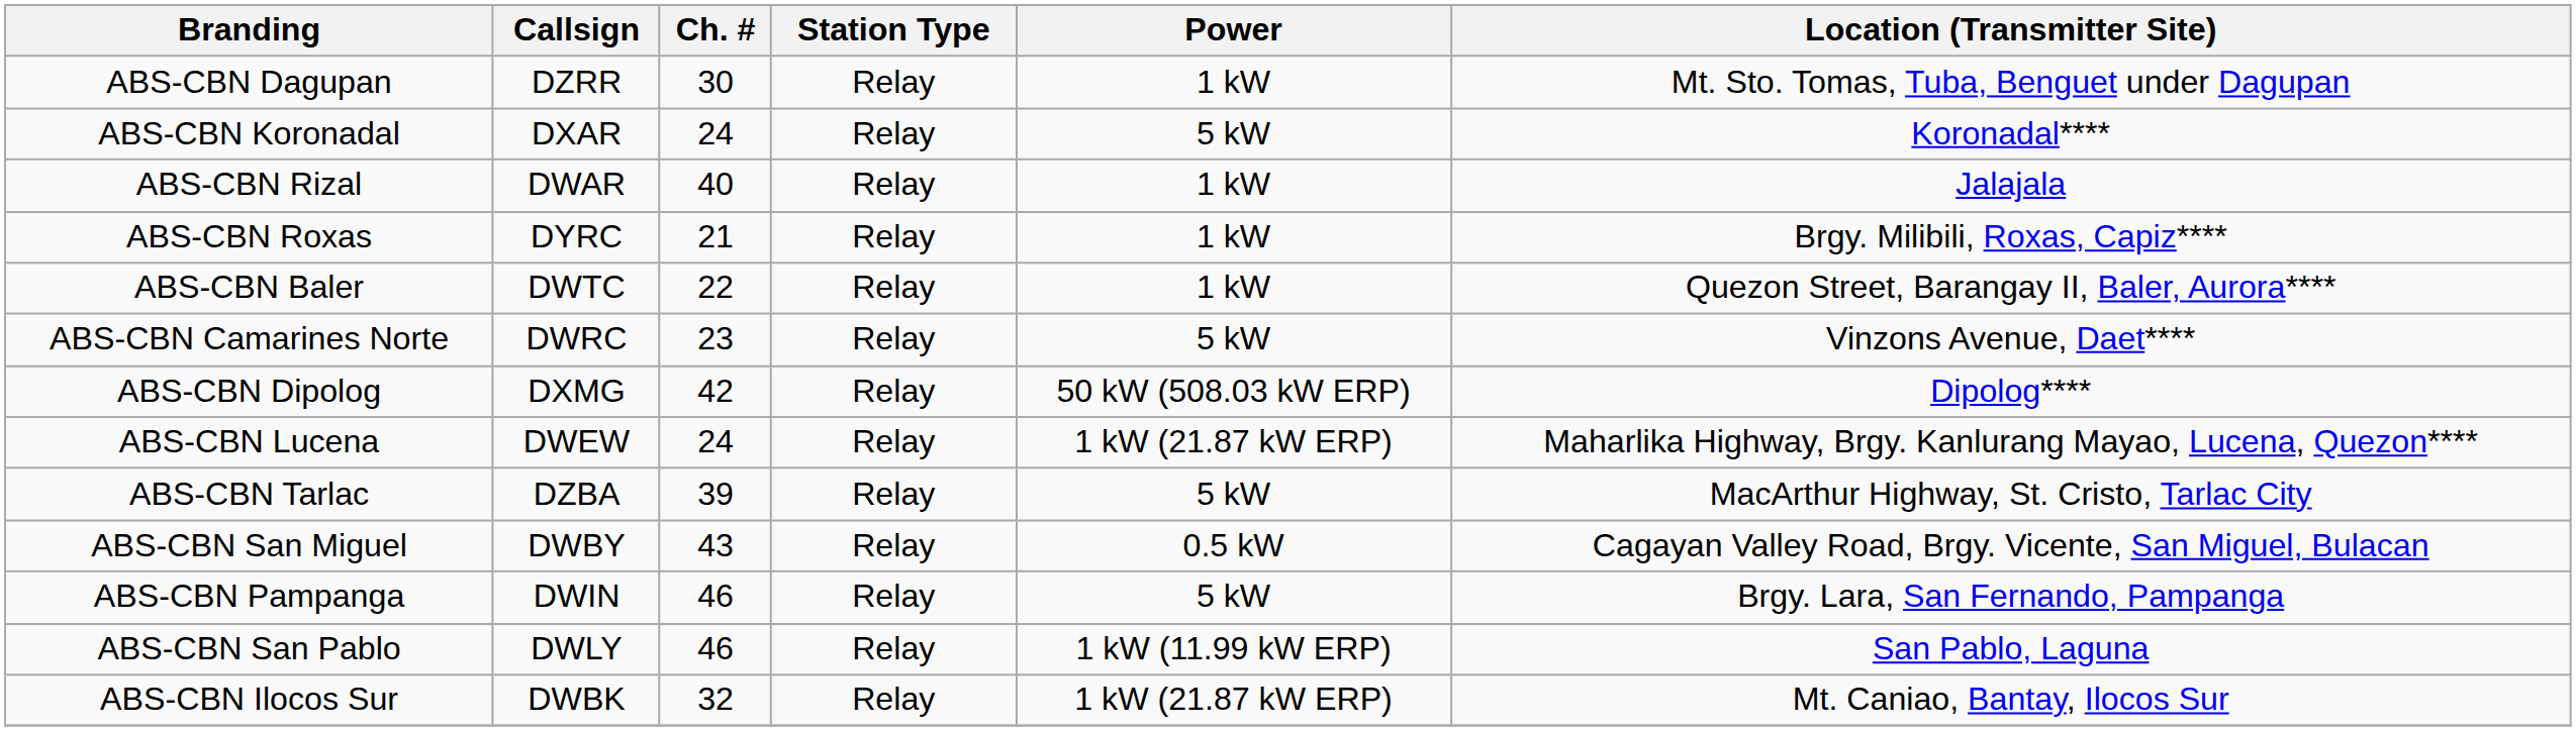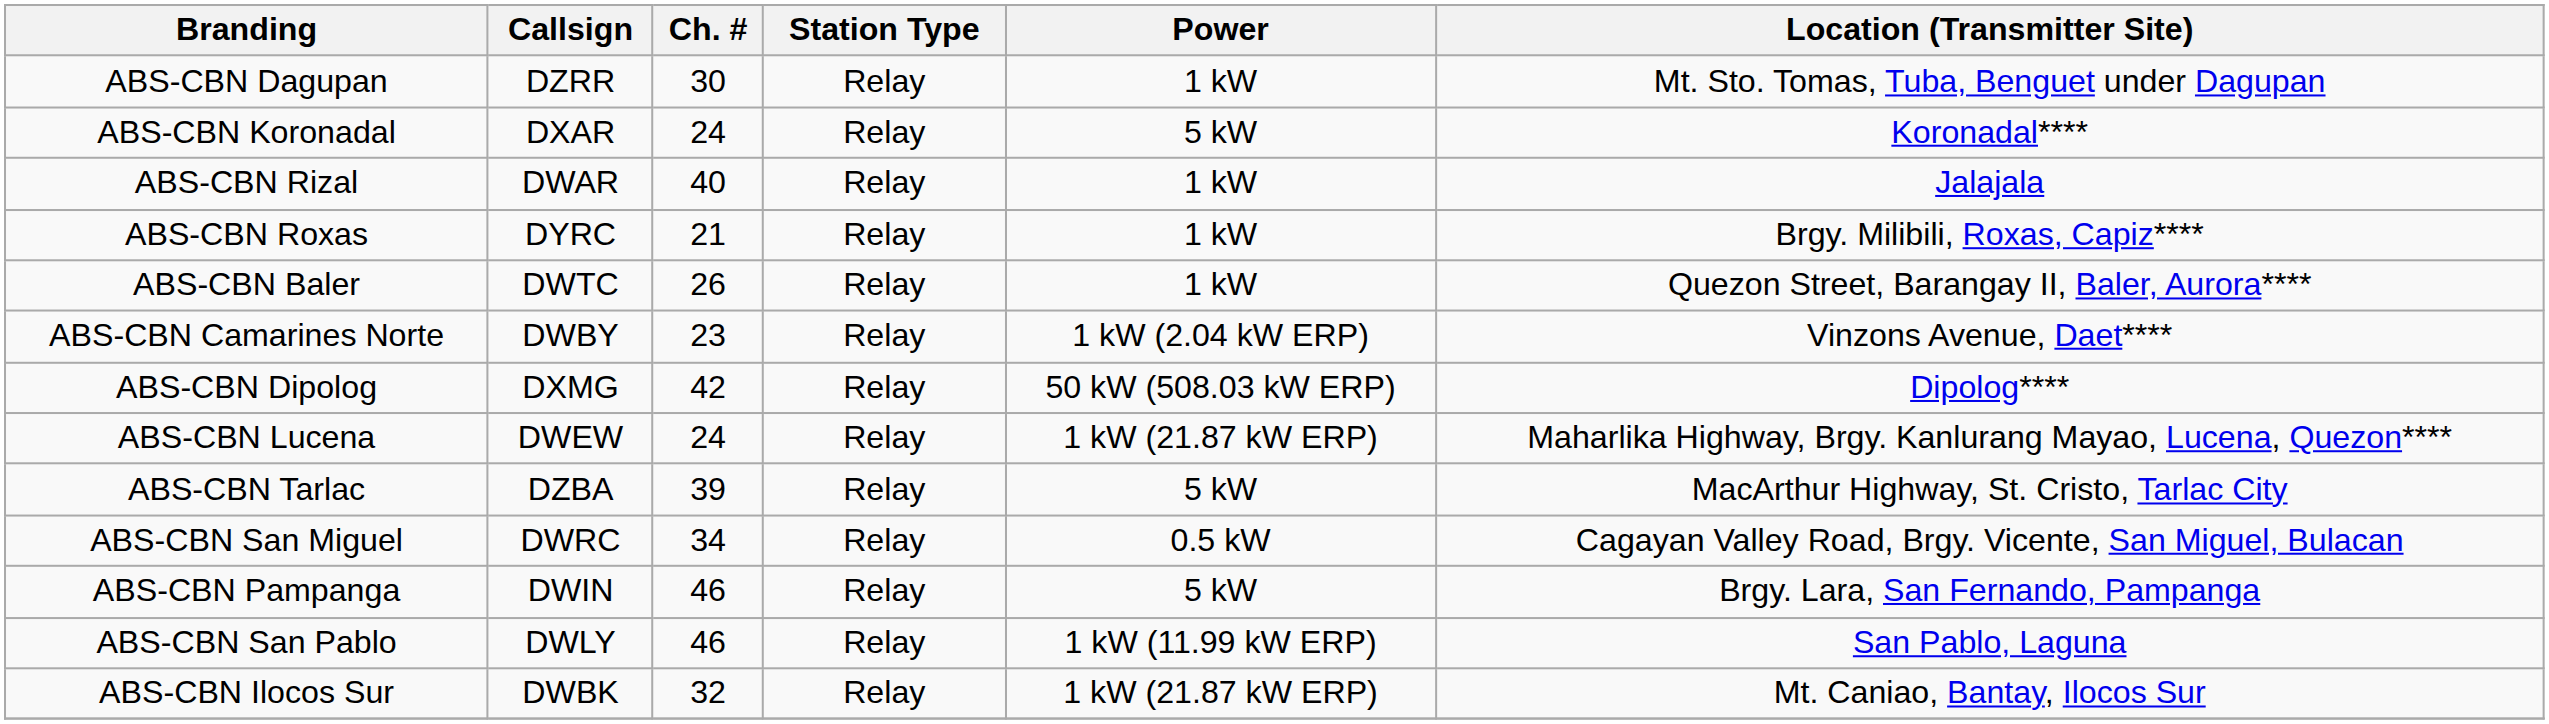ABS-CBN Baler | Ch. #: 22 -> 26
ABS-CBN Camarines Norte | Callsign: DWRC -> DWBY
ABS-CBN Camarines Norte | Power: 5 kW -> 1 kW (2.04 kW ERP)
ABS-CBN San Miguel | Callsign: DWBY -> DWRC
ABS-CBN San Miguel | Ch. #: 43 -> 34
